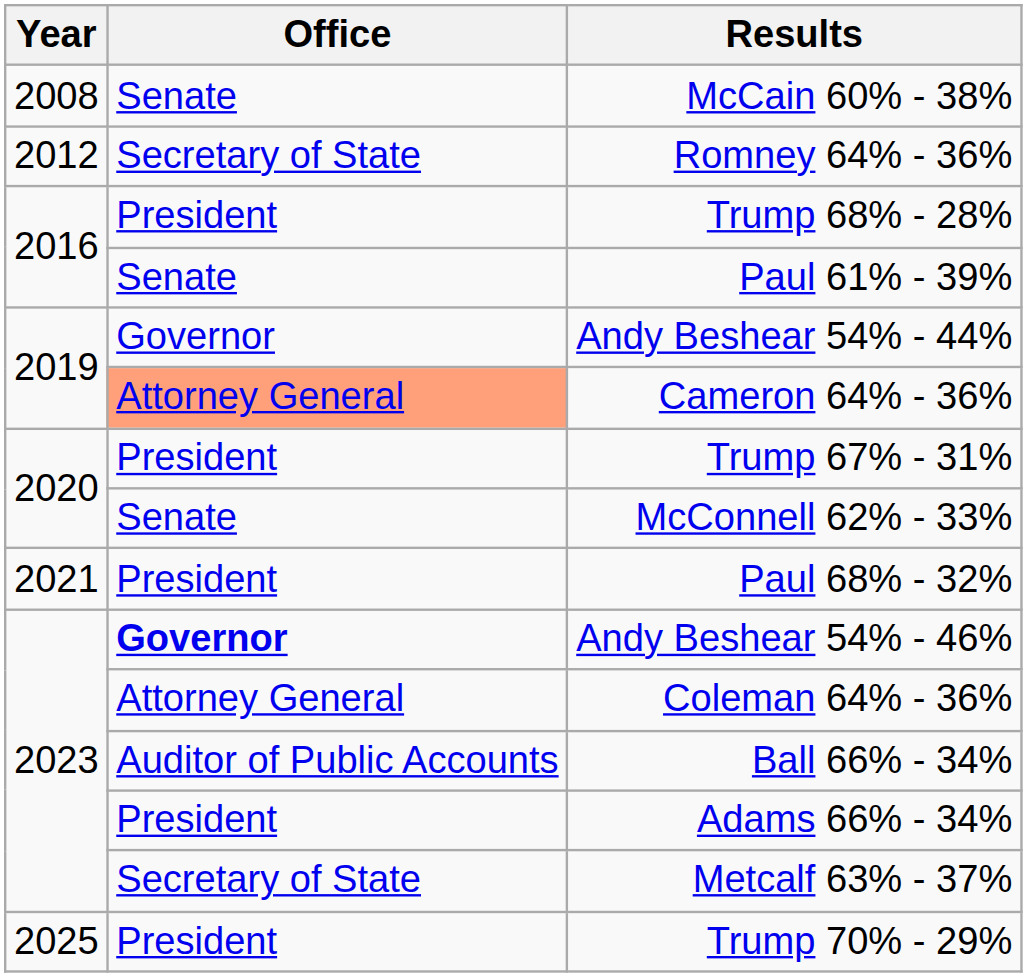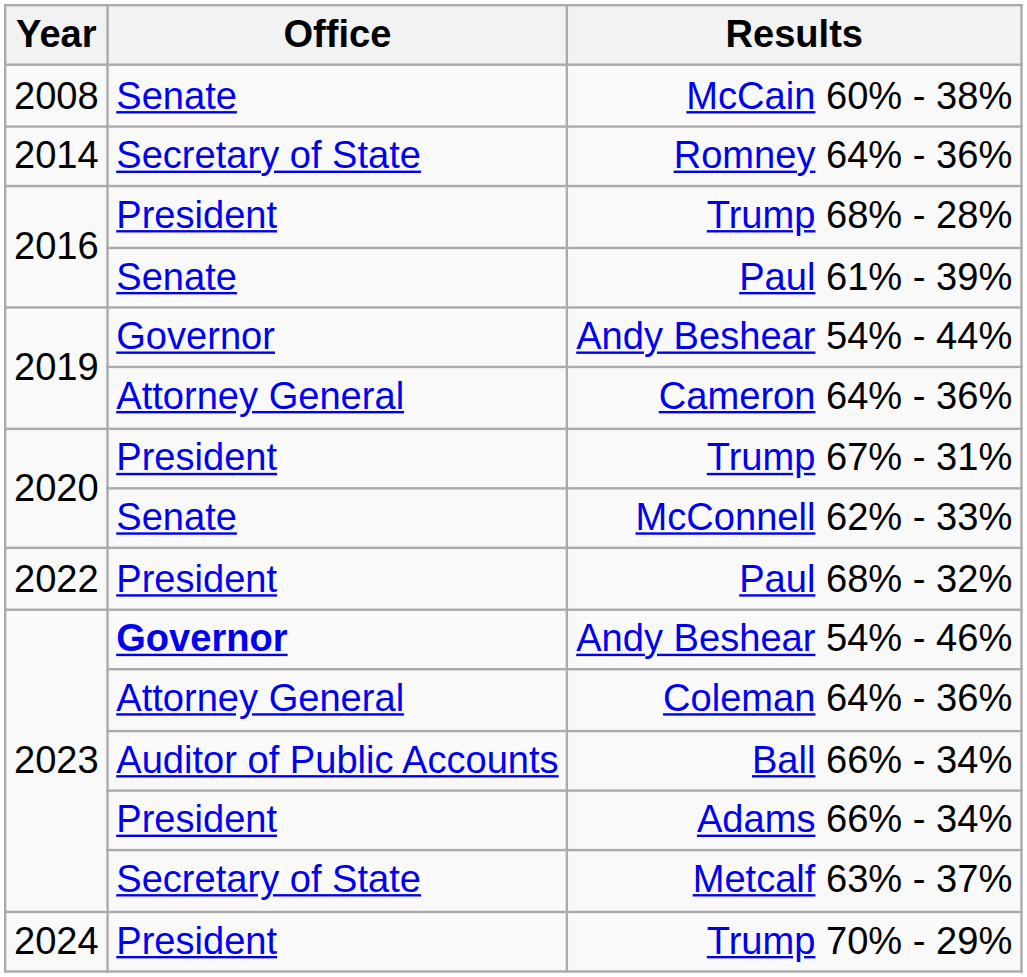Romney 64% - 36% | Year: 2012 -> 2014
Cameron 64% - 36% | Office: lightsalmon background -> no background
Paul 68% - 32% | Year: 2021 -> 2022
Trump 70% - 29% | Year: 2025 -> 2024
